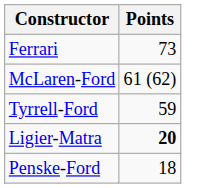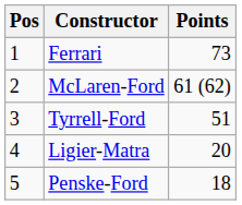+ column: Pos | 1 | 2 | 3 | 4 | 5
Tyrrell-Ford | Points: 59 -> 51
Ligier-Matra | Points: bold -> normal
